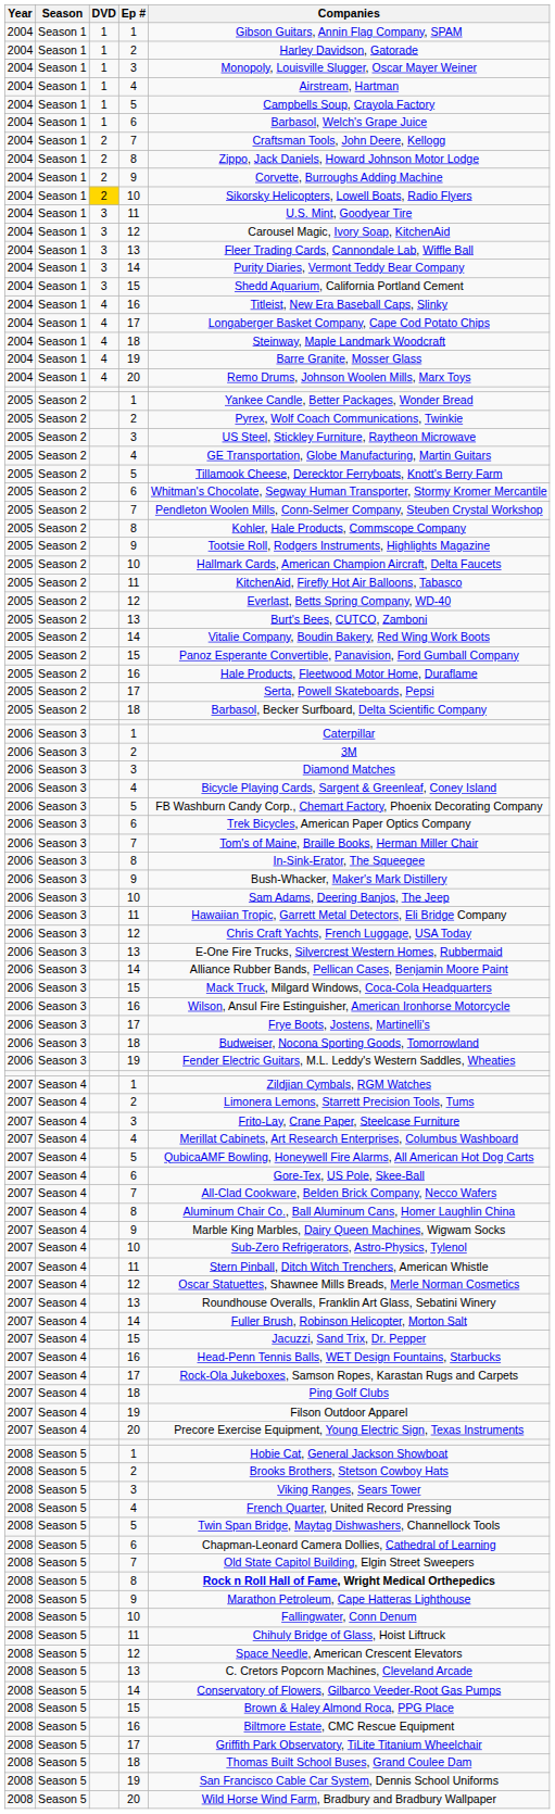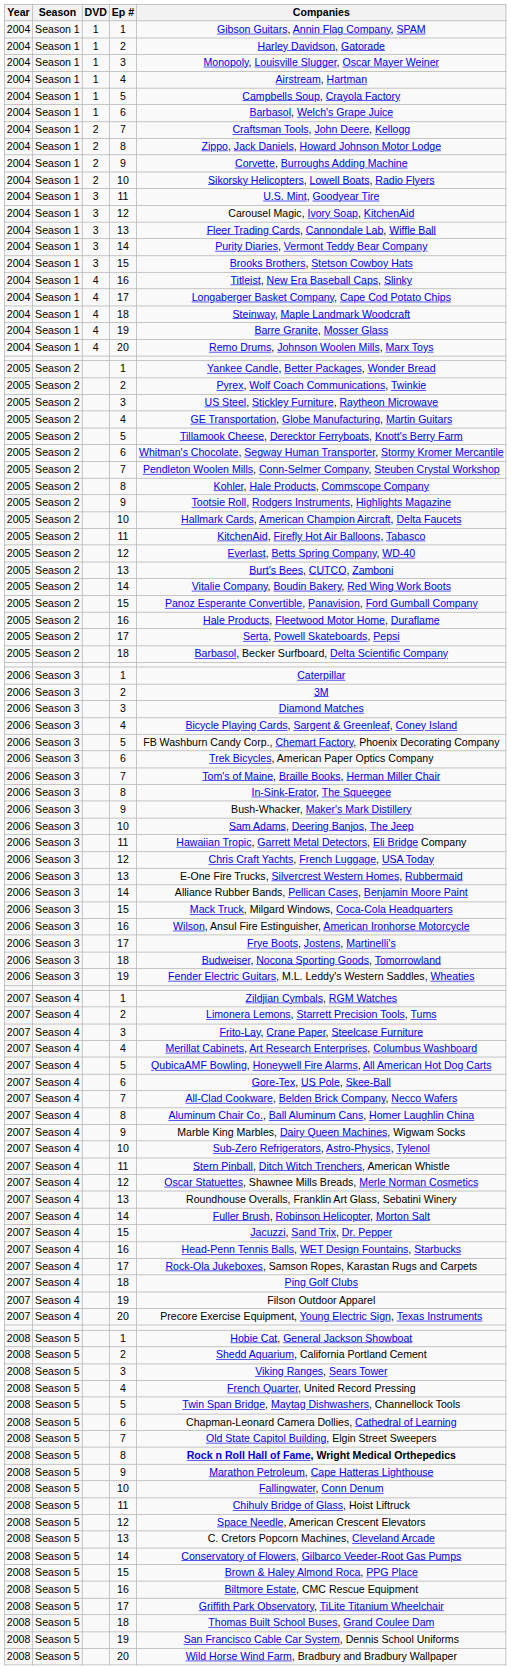2004 / 10 | DVD: gold background -> no background
2004 / 15 | Companies: Shedd Aquarium, California Portland Cement -> Brooks Brothers, Stetson Cowboy Hats
2008 / 2 | Companies: Brooks Brothers, Stetson Cowboy Hats -> Shedd Aquarium, California Portland Cement
